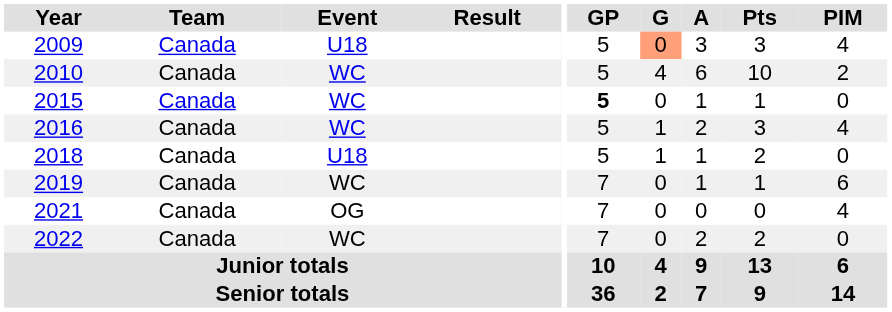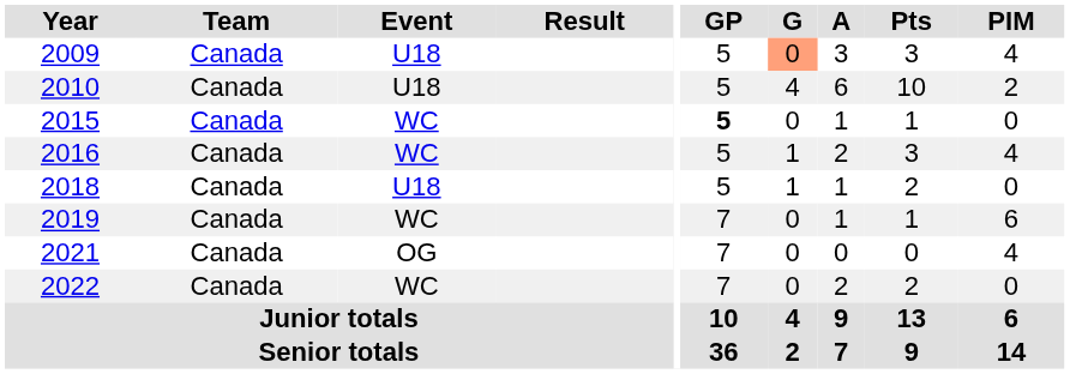2010 | Event: WC -> U18
